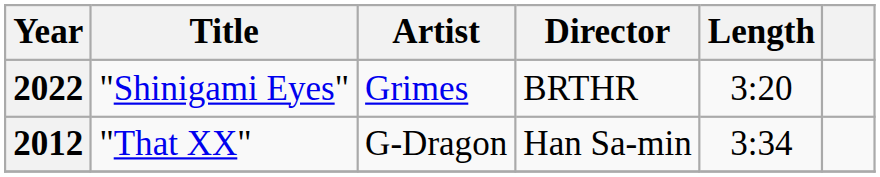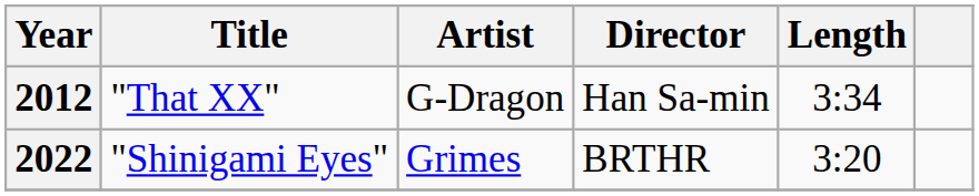rows swapped: 2012 <-> 2022
